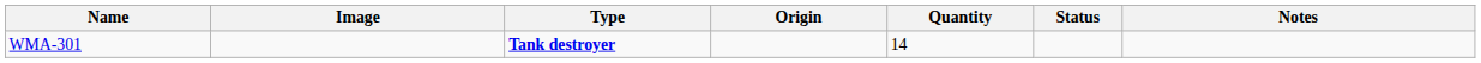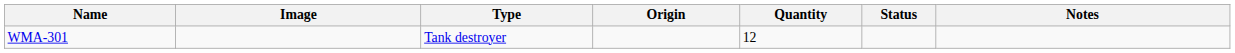WMA-301 | Type: bold -> normal
WMA-301 | Quantity: 14 -> 12
